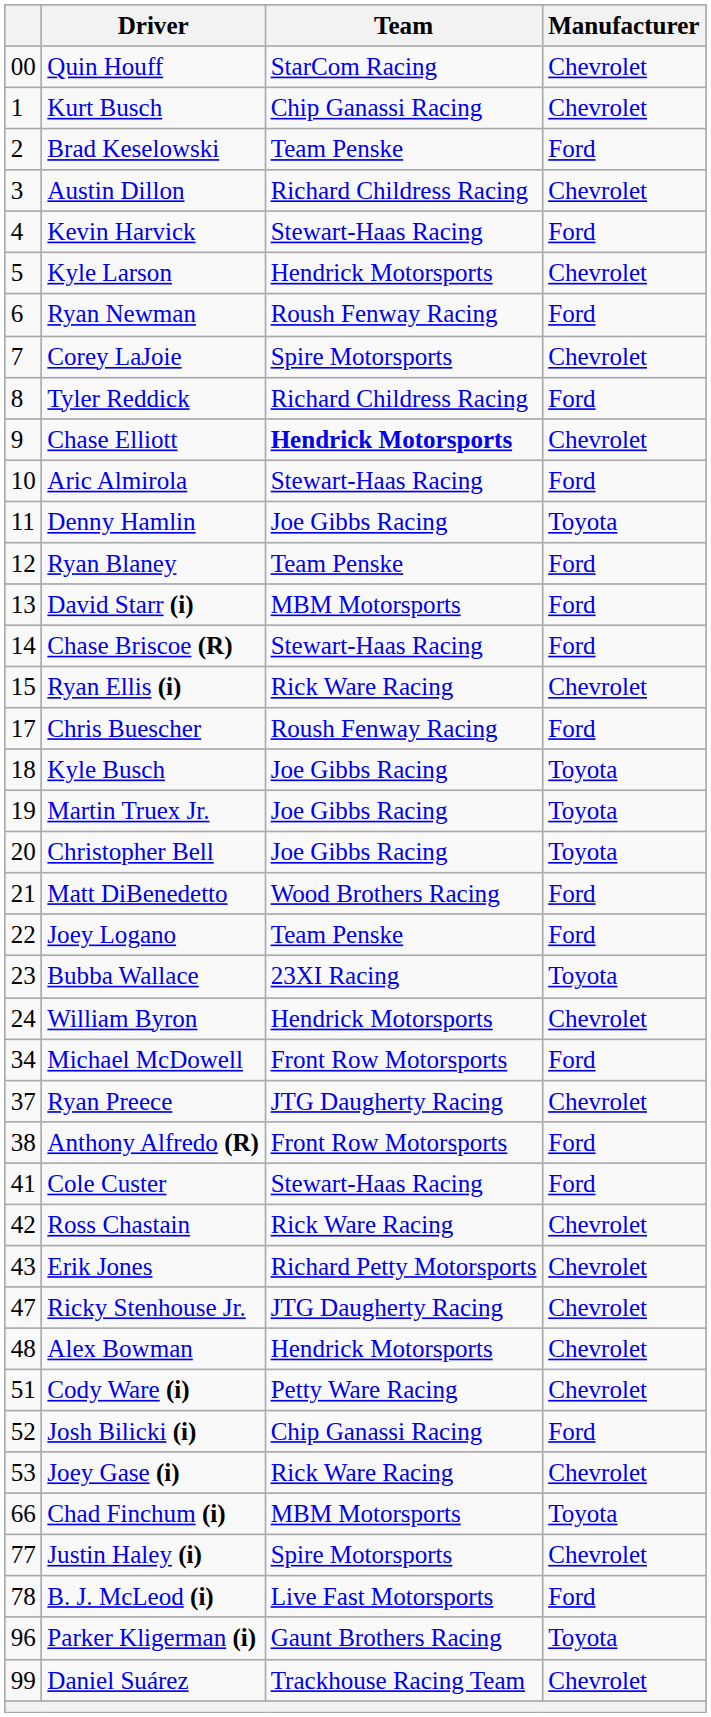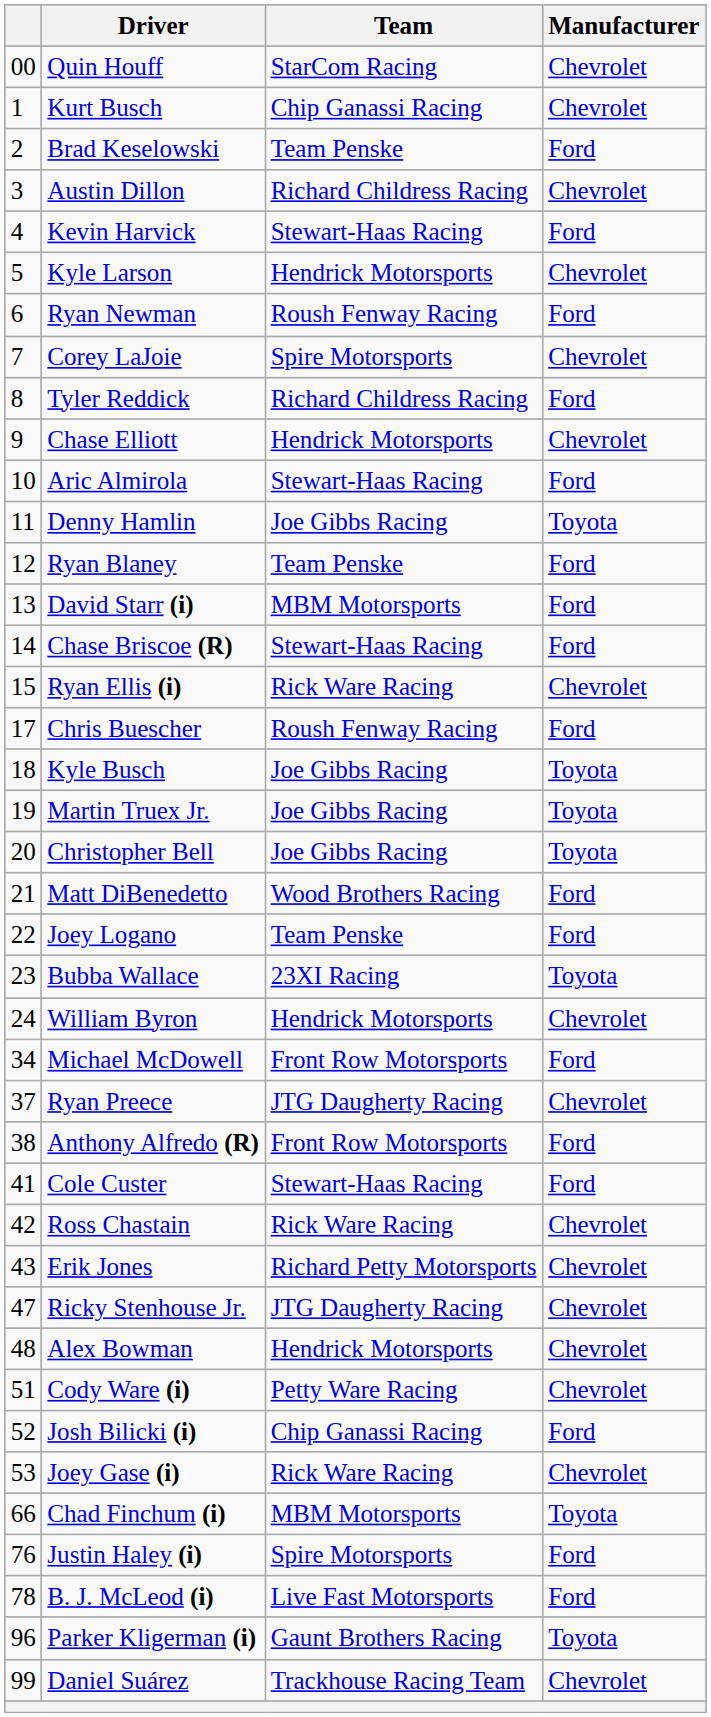Chase Elliott | Team: bold -> normal
Justin Haley (i) | column 1: 77 -> 76
Justin Haley (i) | Manufacturer: Chevrolet -> Ford
